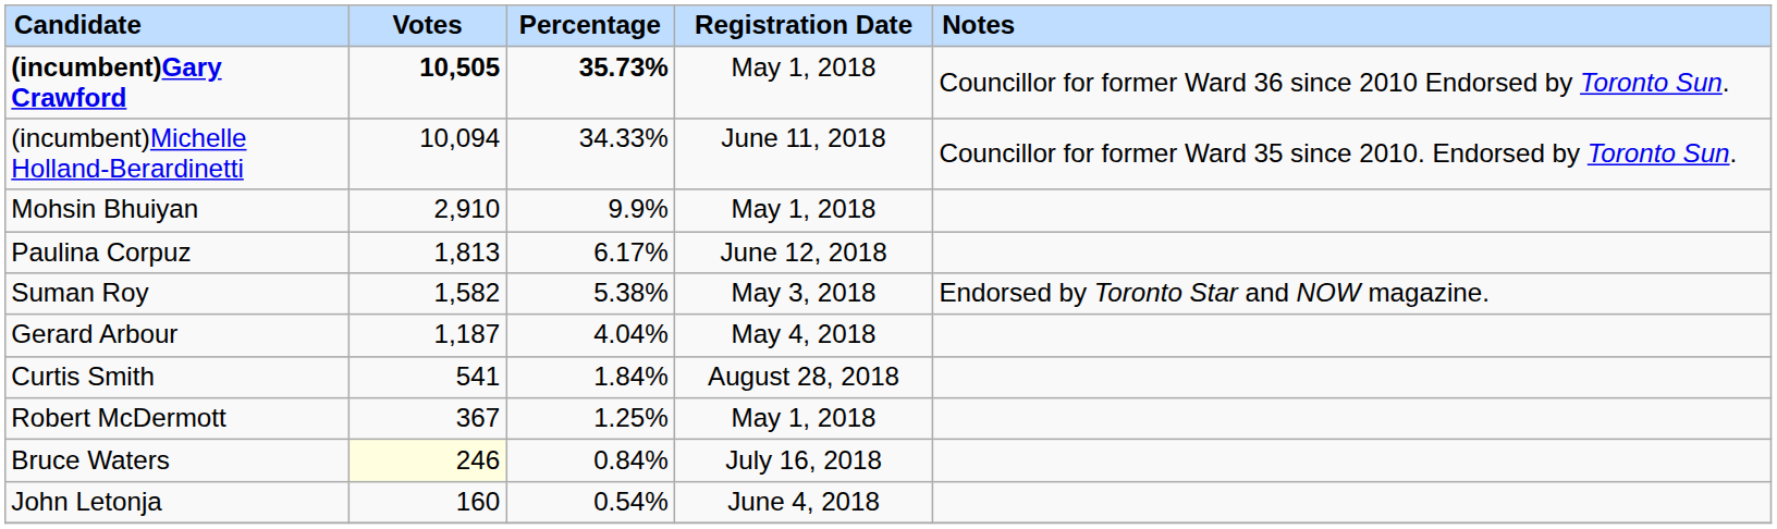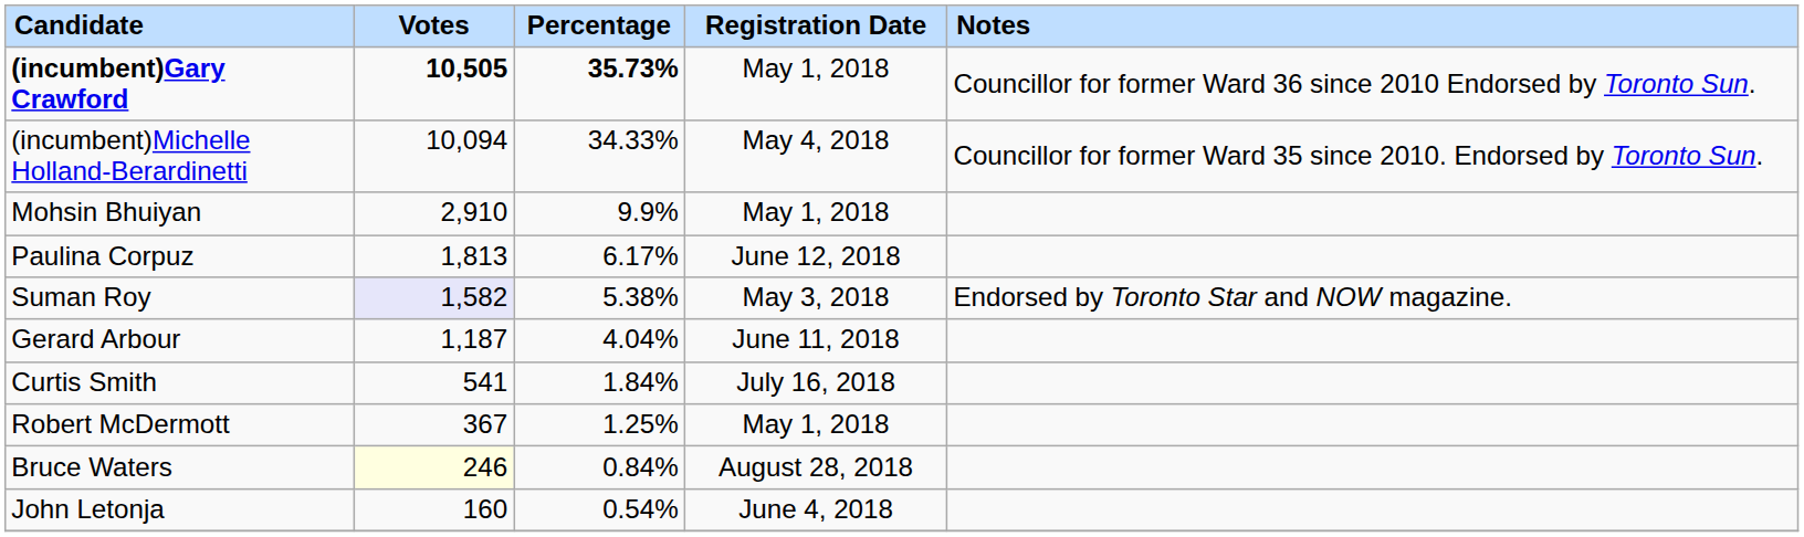(incumbent)Michelle Holland-Berardinetti | Registration Date: June 11, 2018 -> May 4, 2018
Suman Roy | Votes: no background -> lavender background
Gerard Arbour | Registration Date: May 4, 2018 -> June 11, 2018
Curtis Smith | Registration Date: August 28, 2018 -> July 16, 2018
Bruce Waters | Registration Date: July 16, 2018 -> August 28, 2018
